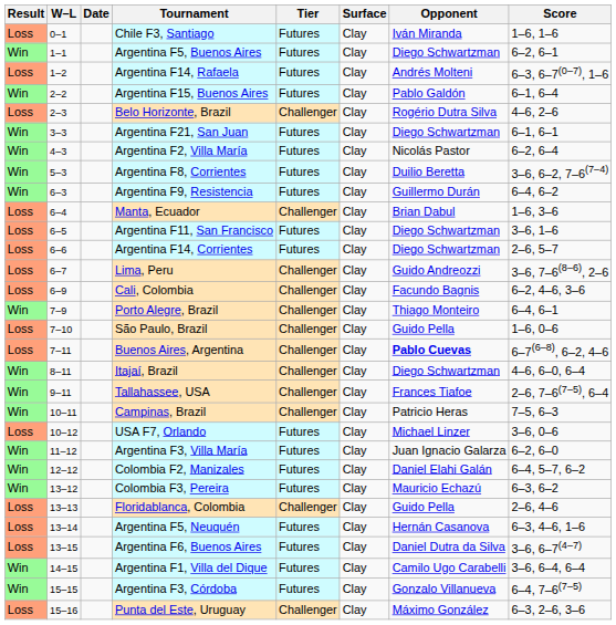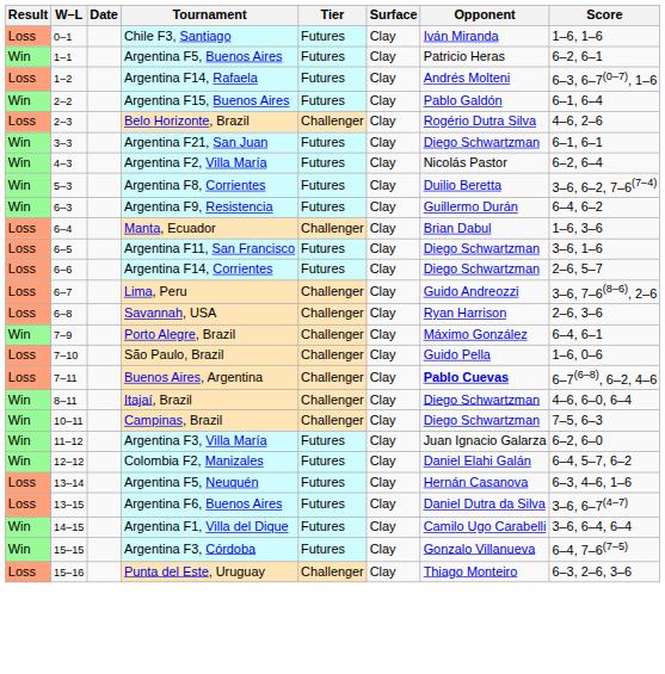Argentina F5, Buenos Aires | Opponent: Diego Schwartzman -> Patricio Heras
+ row: Loss | 6–8 | Savannah, USA | Challenger | Clay | Ryan Harrison | 2–6, 3–6
- row: Loss | 6–9 | Cali, Colombia | Challenger | Clay | Facundo Bagnis | 6–2, 4–6, 3–6
Porto Alegre, Brazil | Opponent: Thiago Monteiro -> Máximo González
- row: Win | 9–11 | Tallahassee, USA | Challenger | Clay | Frances Tiafoe | 2–6, 7–6(7–5), 6–4
Campinas, Brazil | Opponent: Patricio Heras -> Diego Schwartzman
- row: Loss | 10–12 | USA F7, Orlando | Futures | Clay | Michael Linzer | 3–6, 0–6
- row: Win | 13–12 | Colombia F3, Pereira | Futures | Clay | Mauricio Echazú | 6–3, 6–2
- row: Loss | 13–13 | Floridablanca, Colombia | Challenger | Clay | Guido Pella | 2–6, 4–6
Punta del Este, Uruguay | Opponent: Máximo González -> Thiago Monteiro
